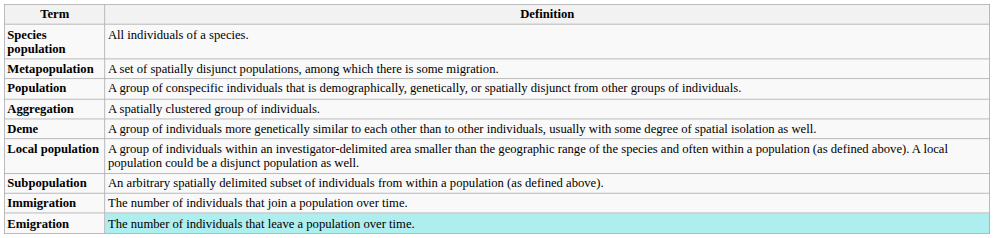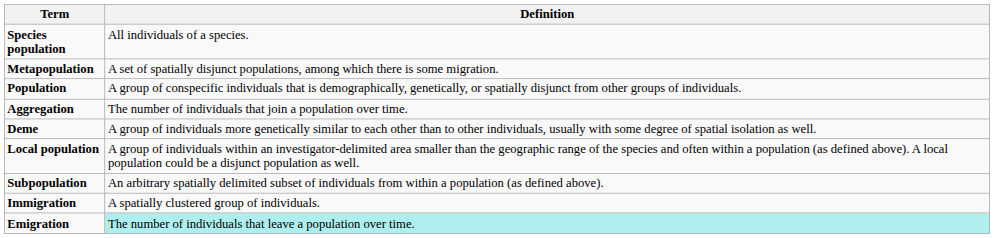Aggregation | Definition: A spatially clustered group of individuals. -> The number of individuals that join a population over time.
Immigration | Definition: The number of individuals that join a population over time. -> A spatially clustered group of individuals.
